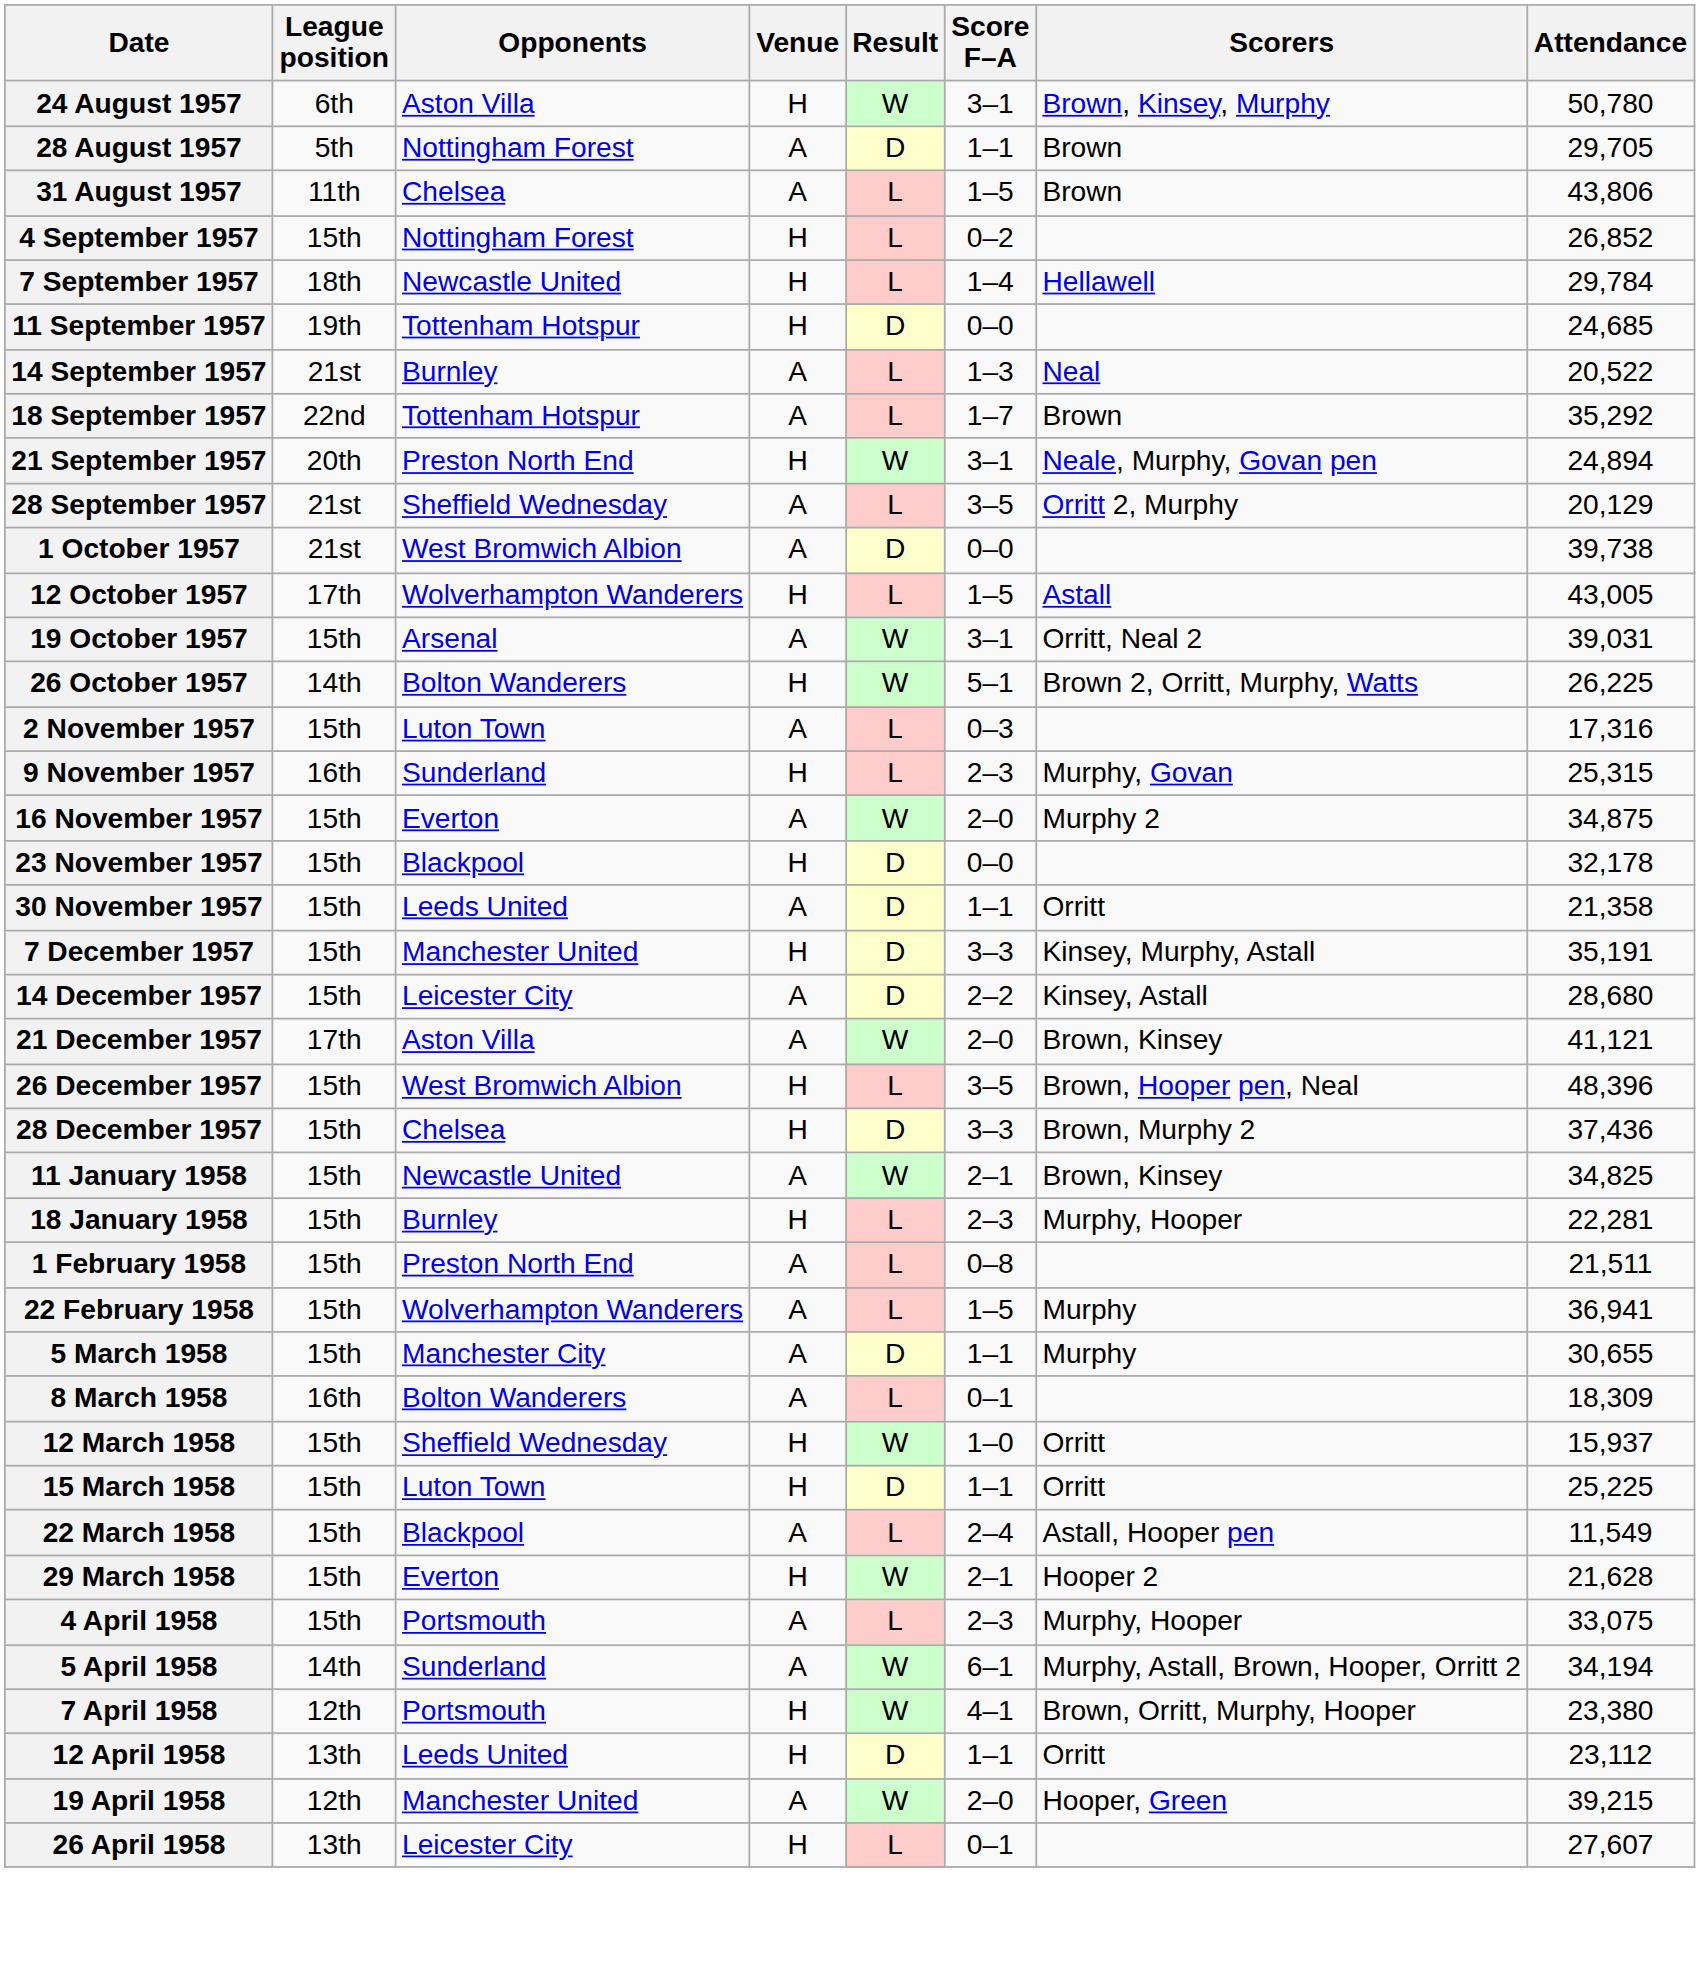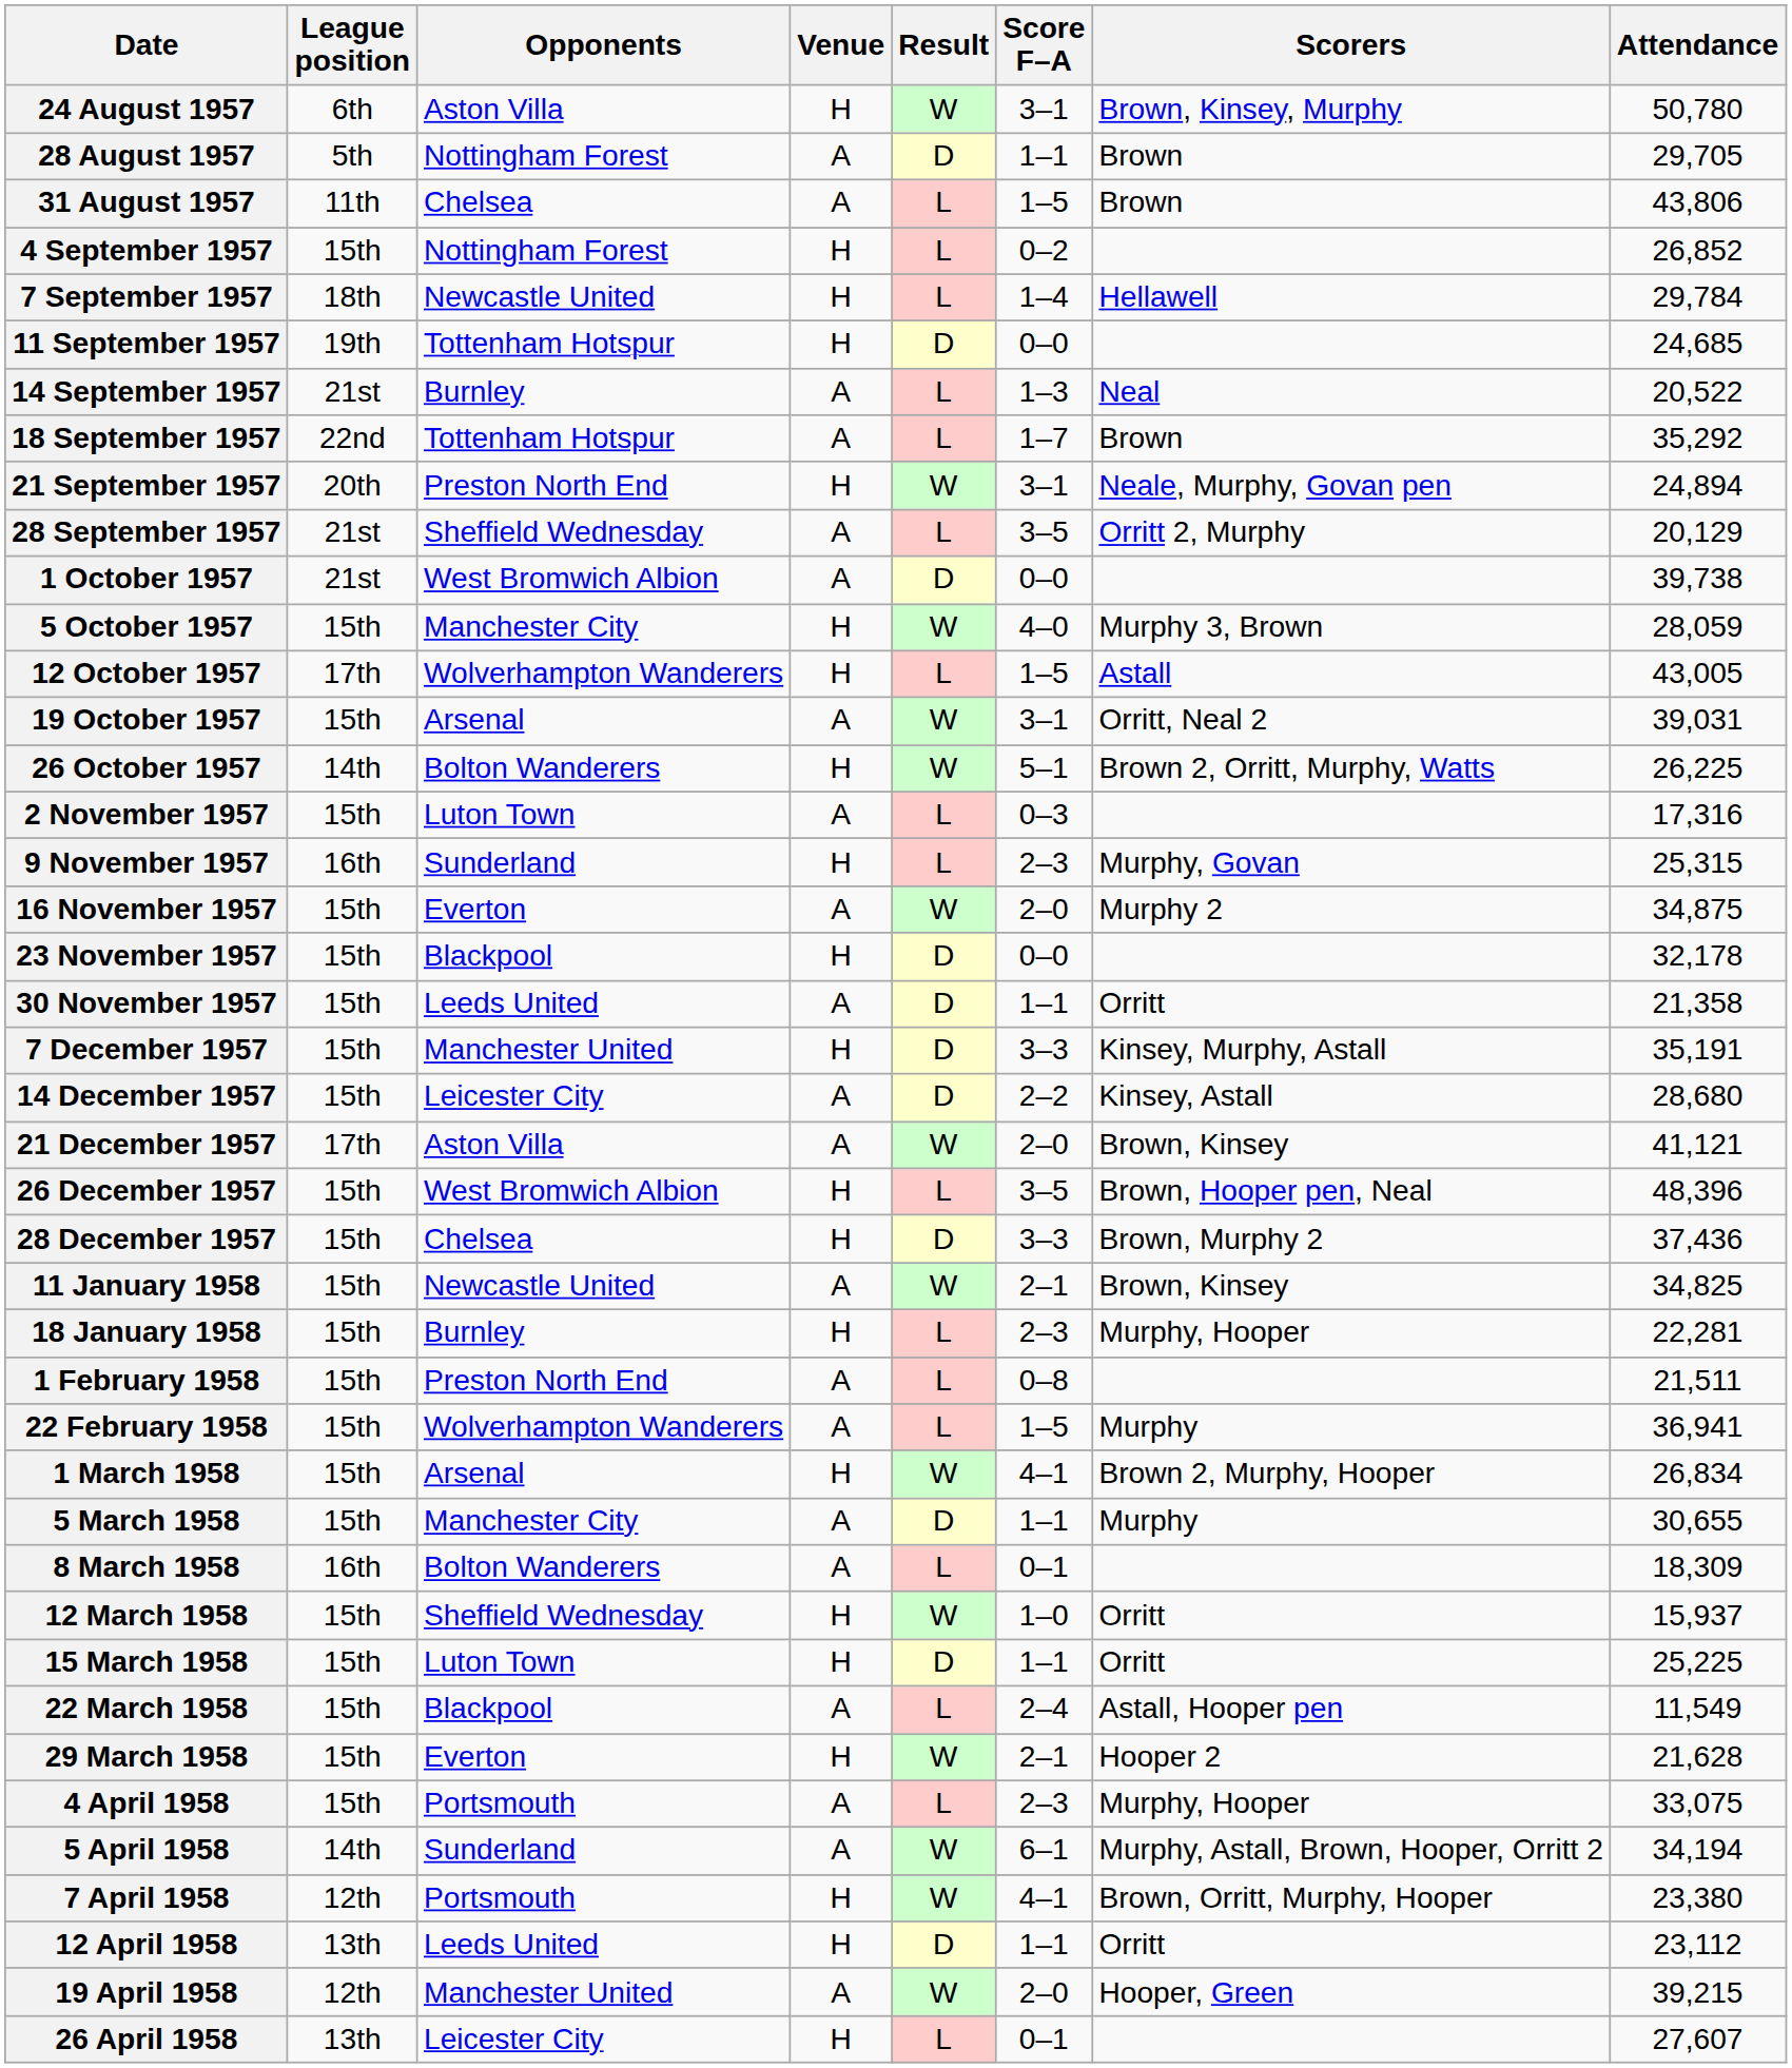+ row: 5 October 1957 | 15th | Manchester City | H | W | 4–0 | Murphy 3, Brown | 28,059
+ row: 1 March 1958 | 15th | Arsenal | H | W | 4–1 | Brown 2, Murphy, Hooper | 26,834
